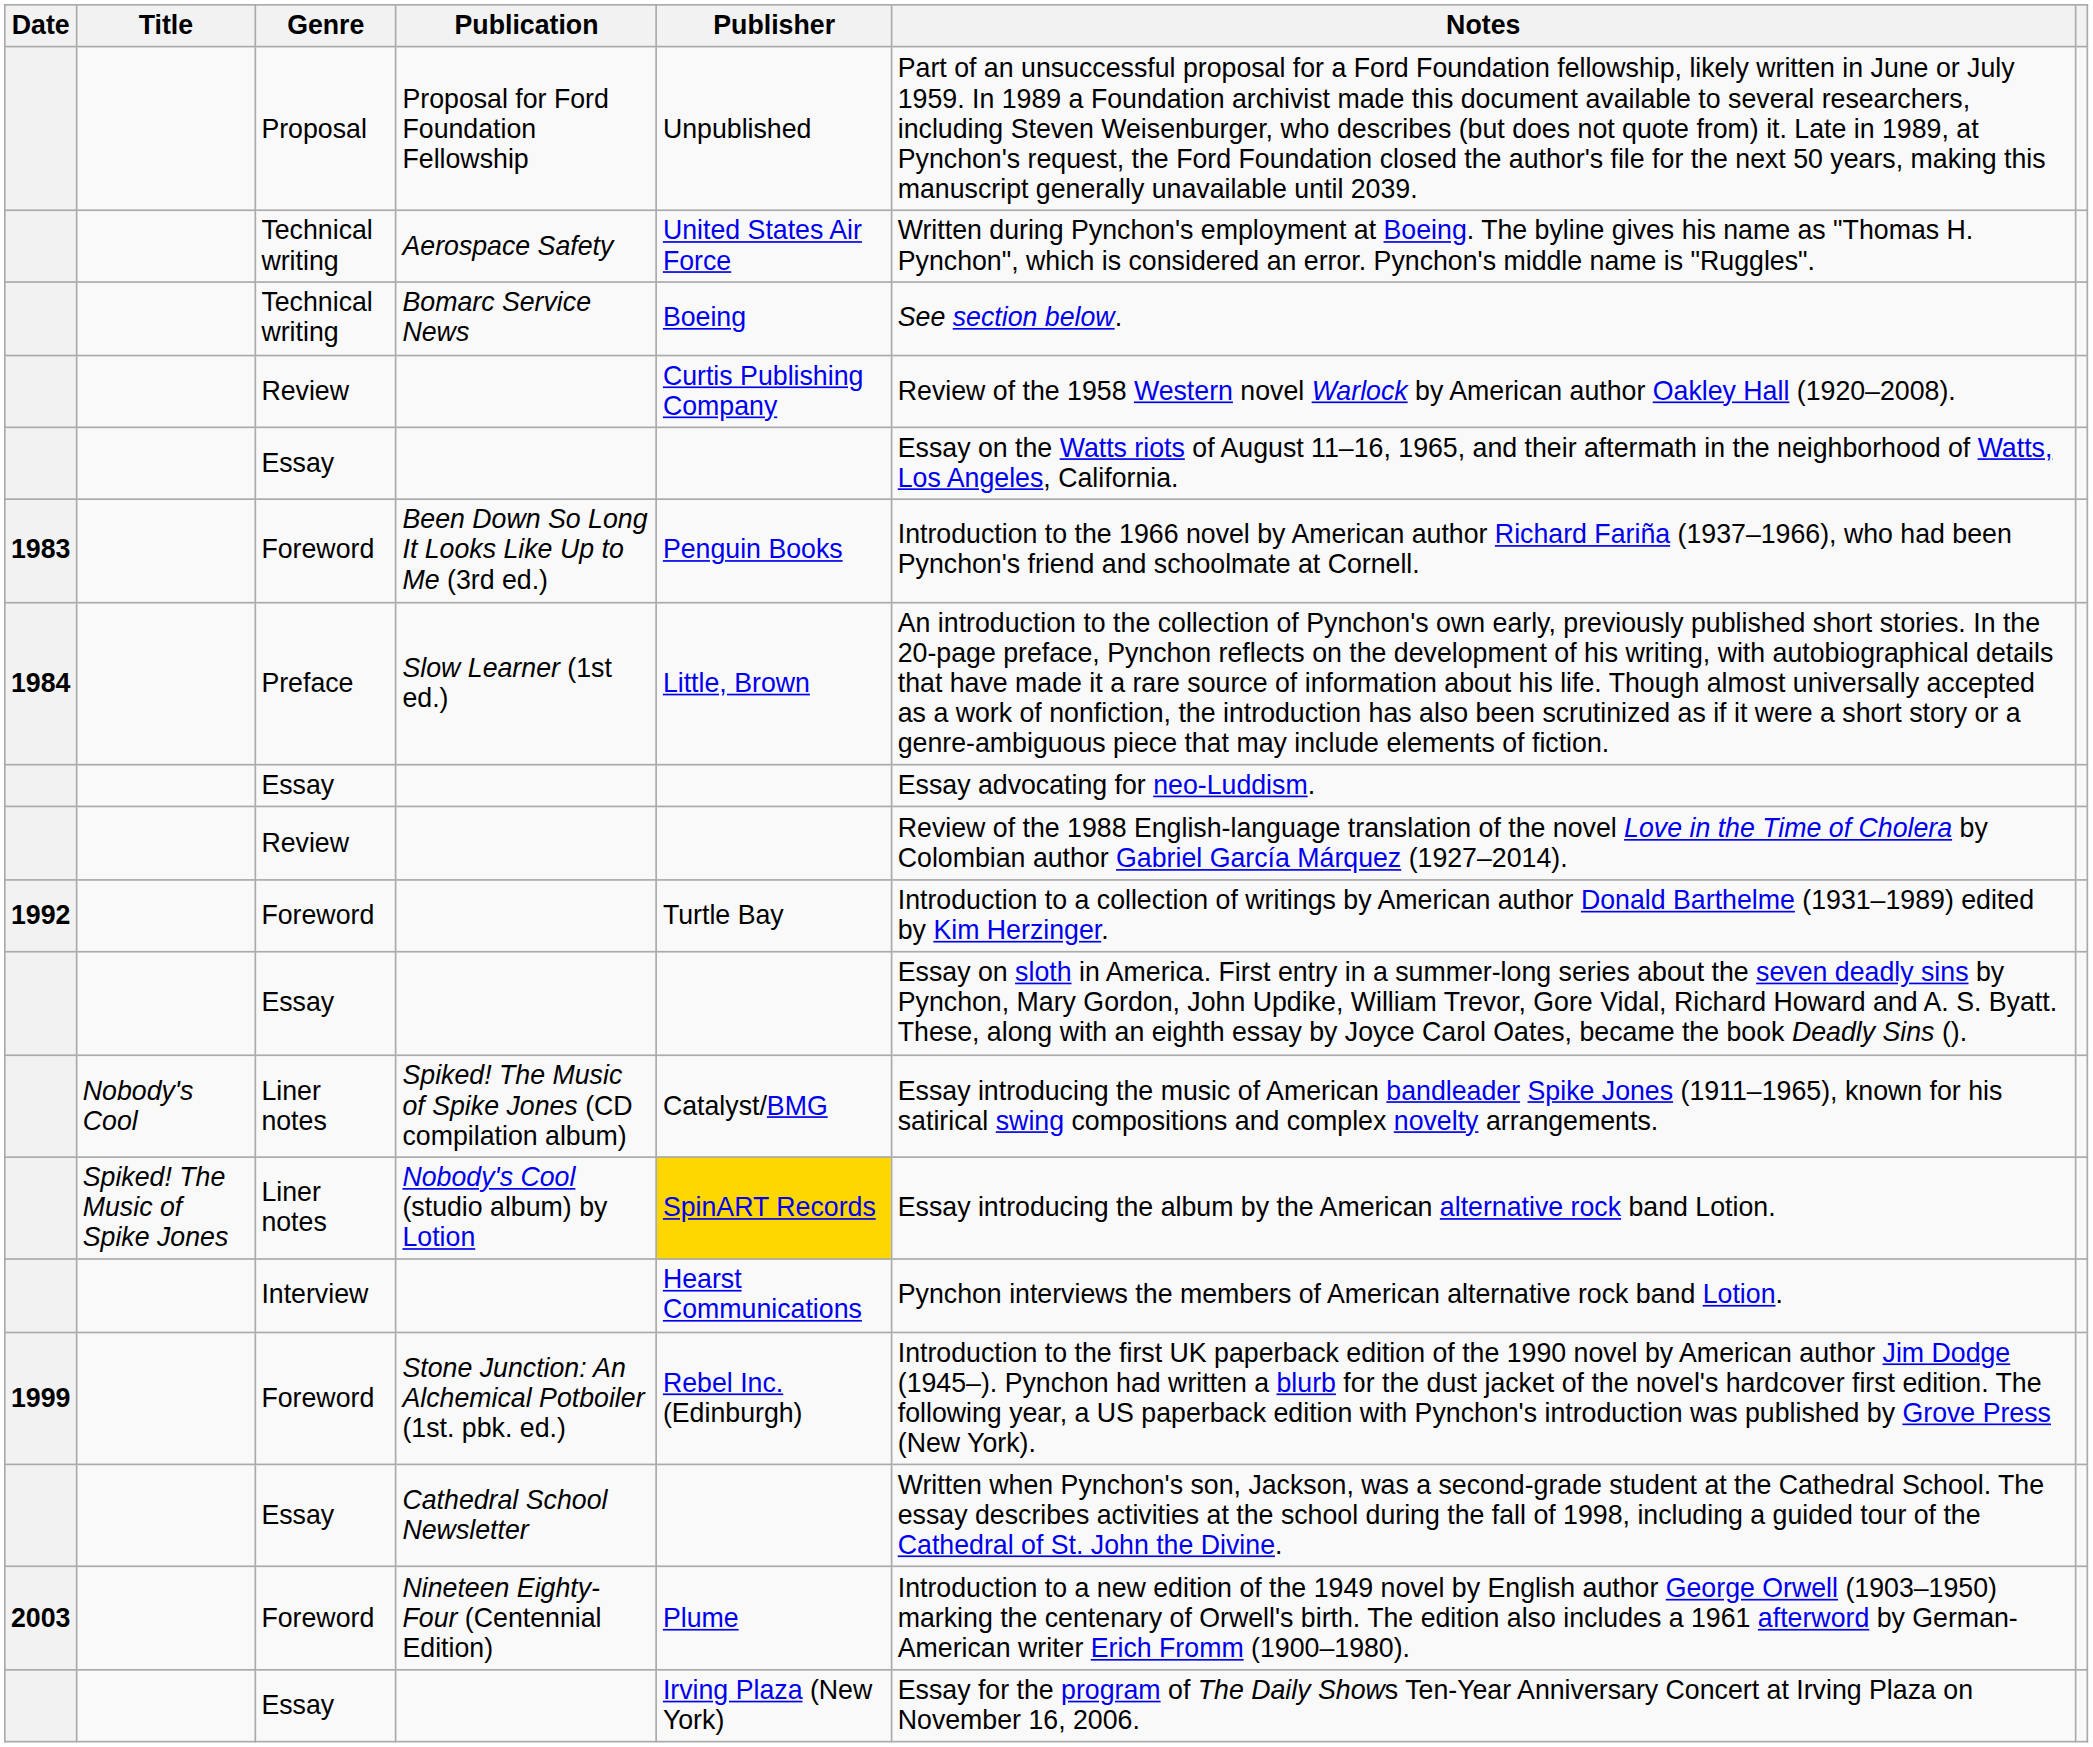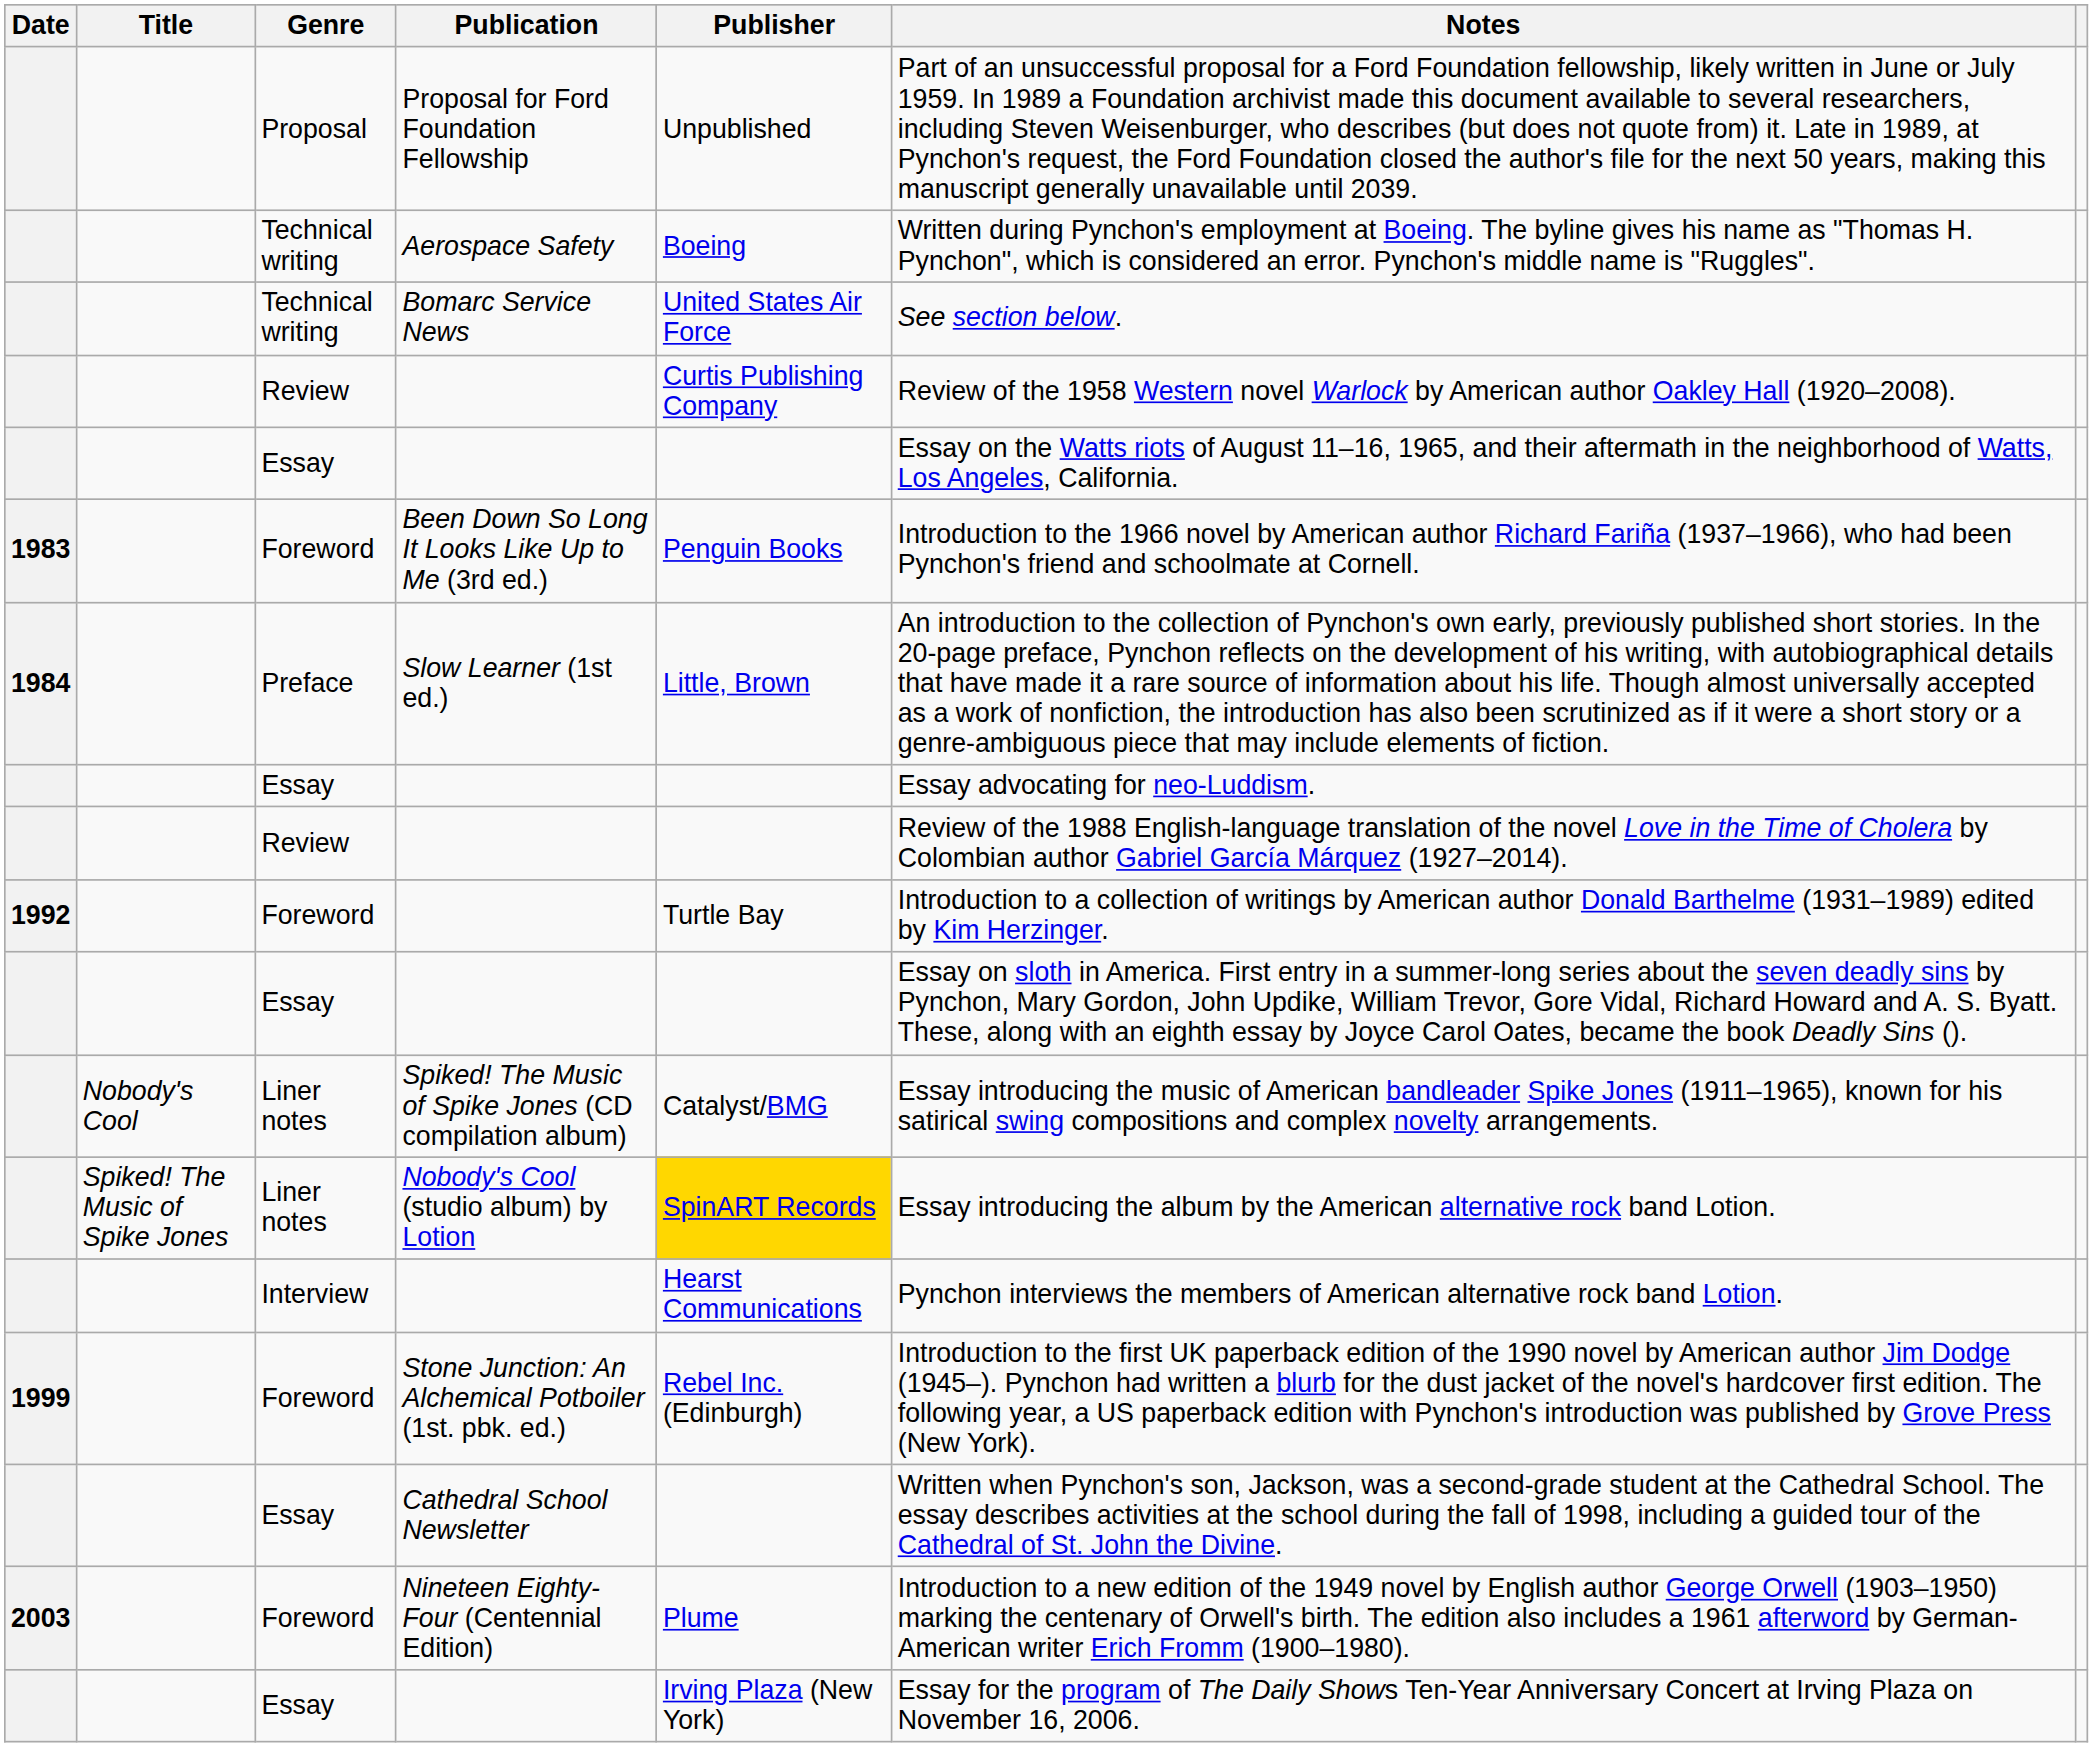Aerospace Safety | Publisher: United States Air Force -> Boeing
Bomarc Service News | Publisher: Boeing -> United States Air Force
